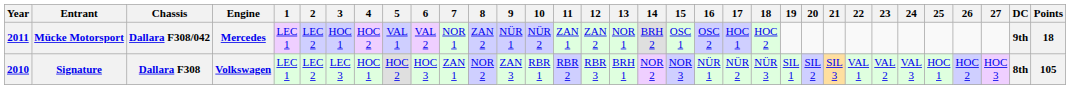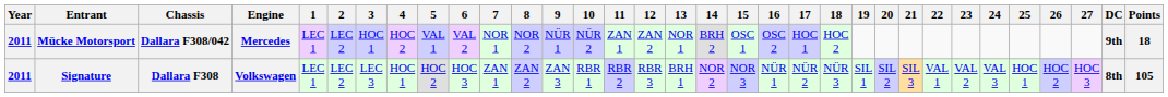Mücke Motorsport | 8: ZAN 2 -> NOR 2
Signature | Year: 2010 -> 2011
Signature | 8: NOR 2 -> ZAN 2
